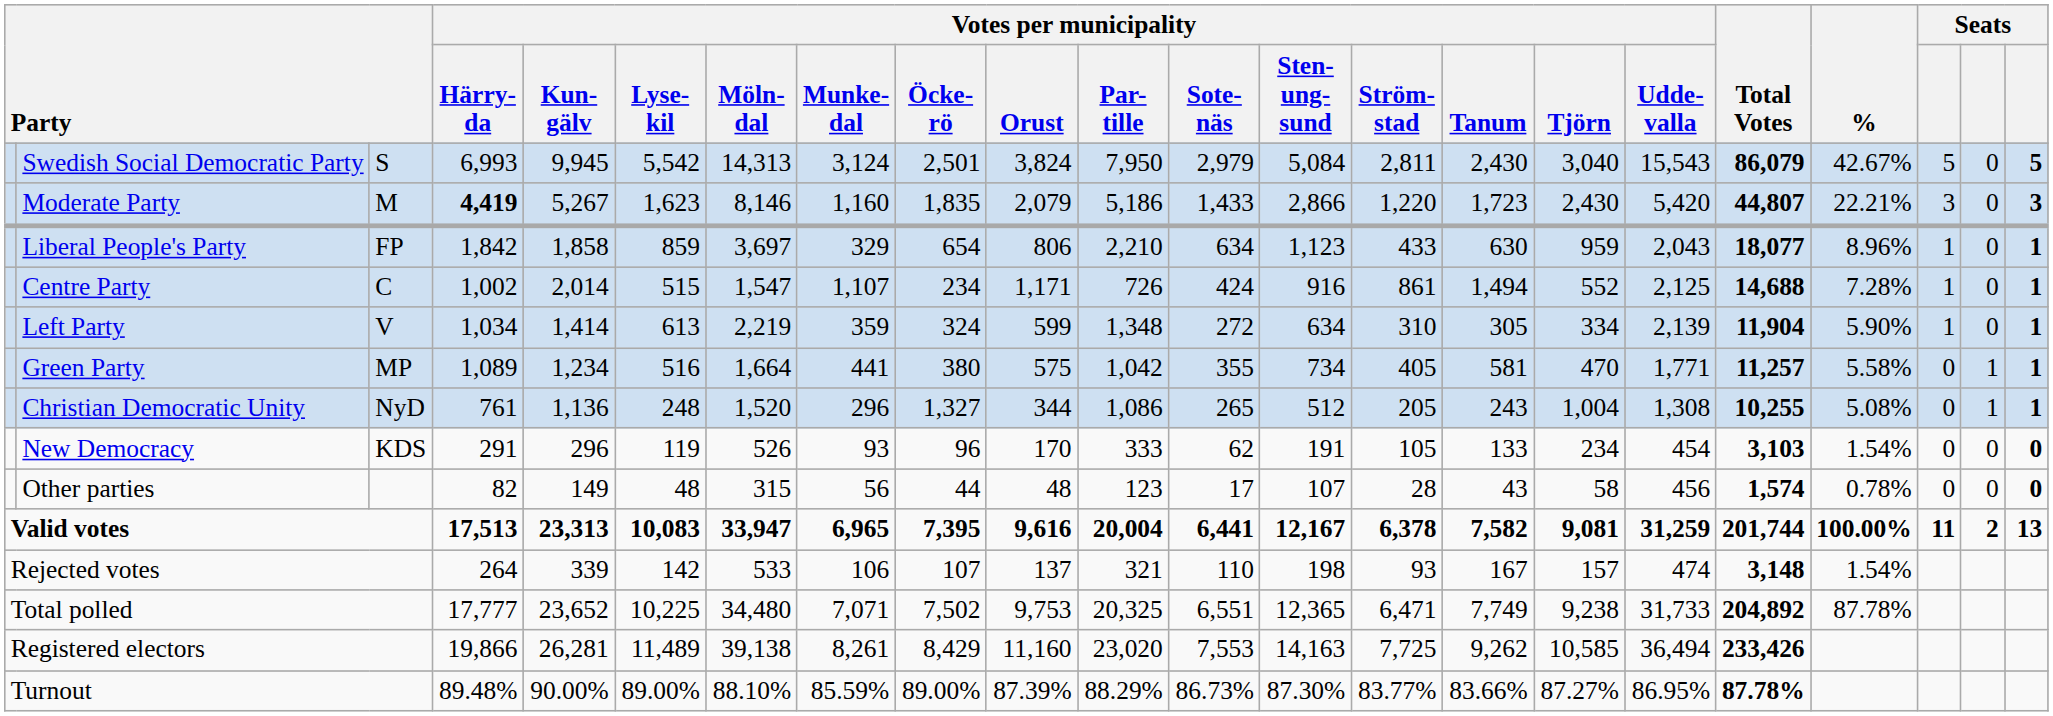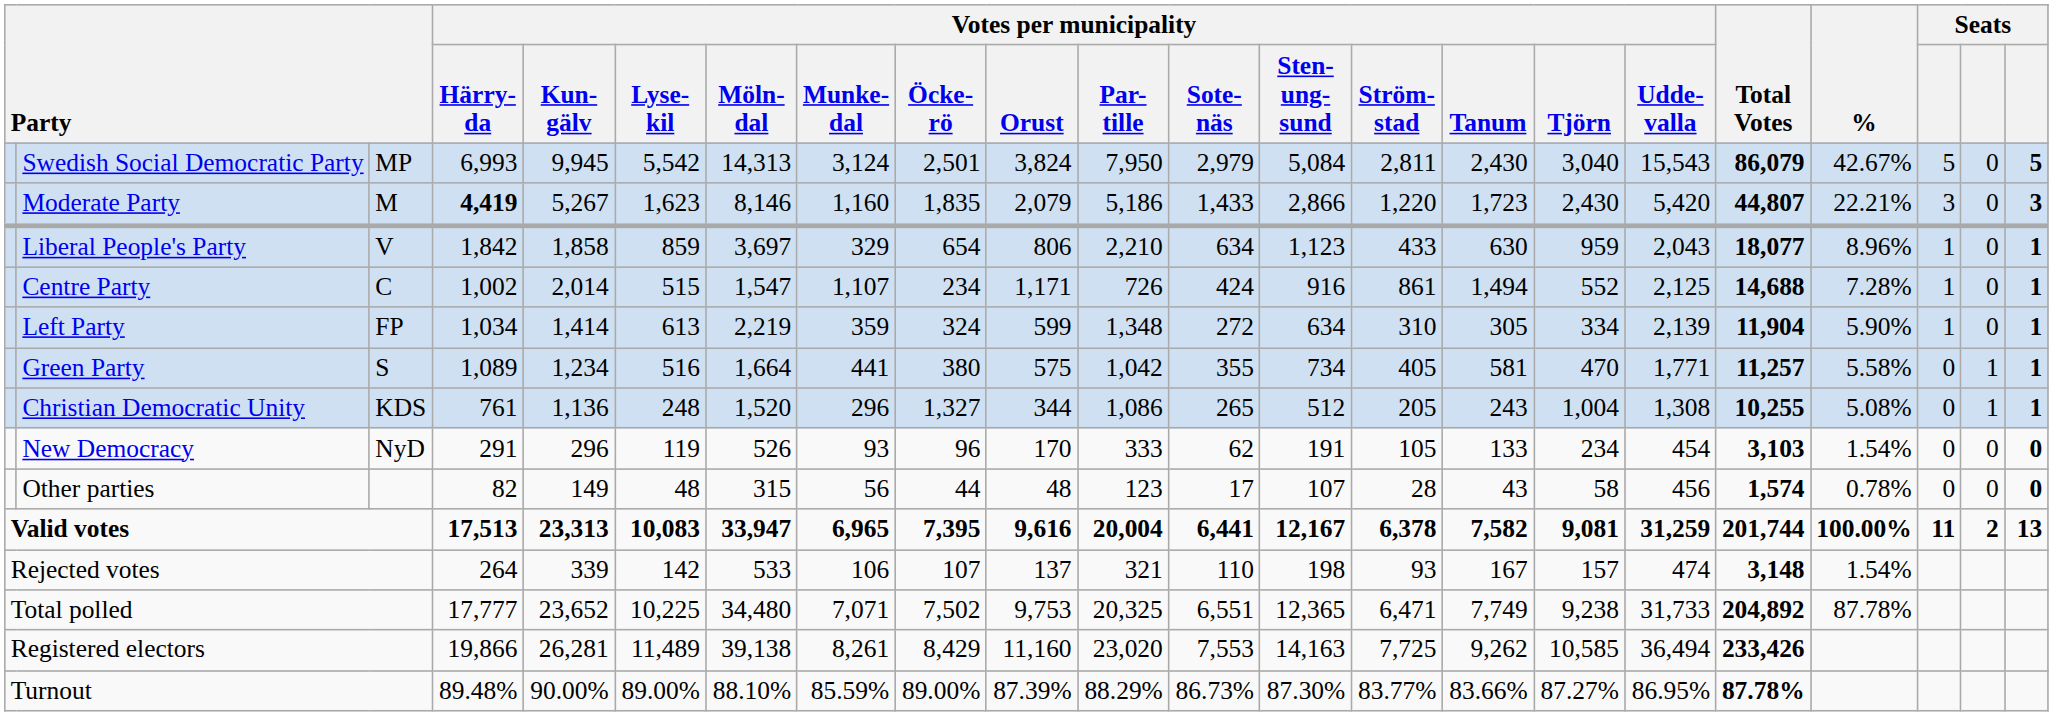Swedish Social Democratic Party | column 3: S -> MP
Liberal People's Party | column 3: FP -> V
Left Party | column 3: V -> FP
Green Party | column 3: MP -> S
Christian Democratic Unity | column 3: NyD -> KDS
New Democracy | column 3: KDS -> NyD
